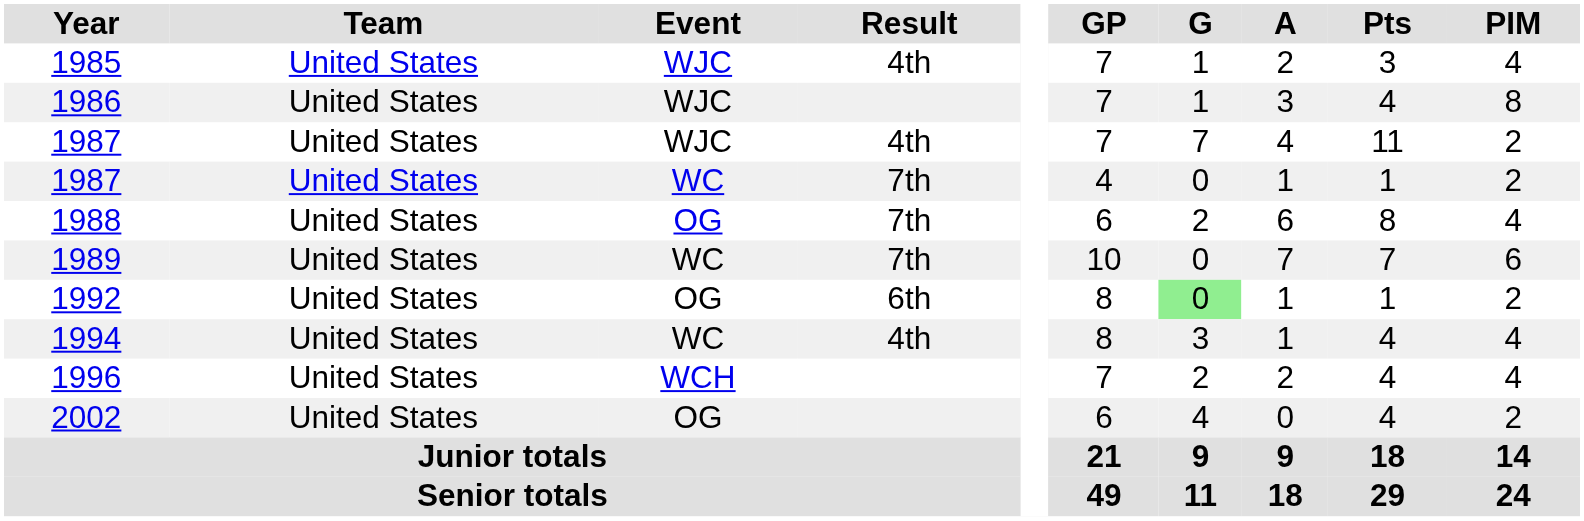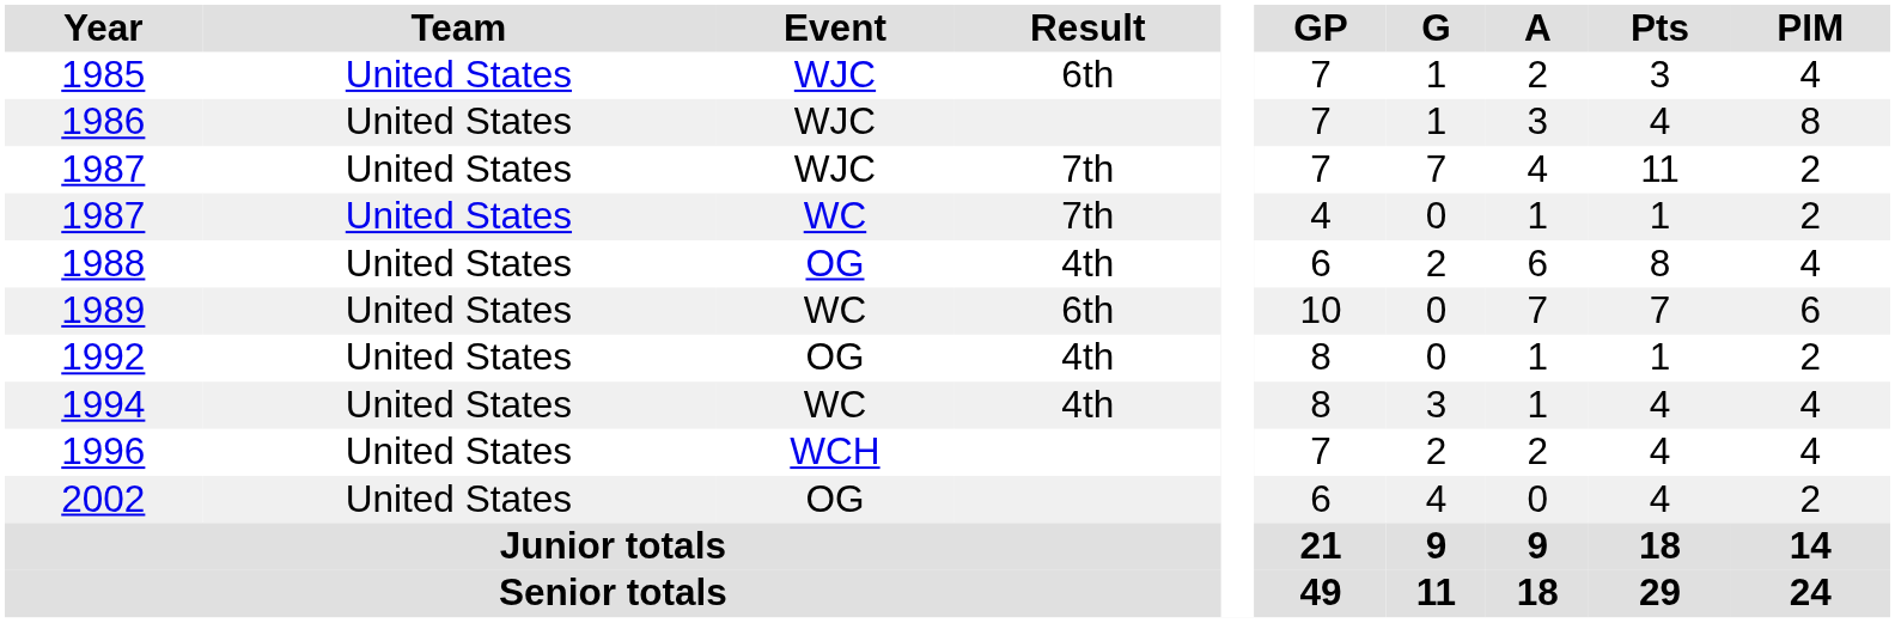1985 | Result: 4th -> 6th
1987 / WJC | Result: 4th -> 7th
1988 | Result: 7th -> 4th
1989 | Result: 7th -> 6th
1992 | Result: 6th -> 4th
1992 | G: lightgreen background -> no background
